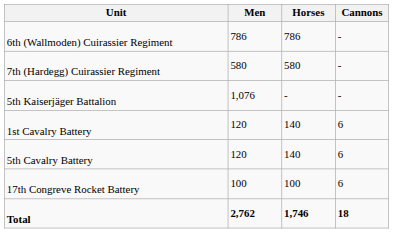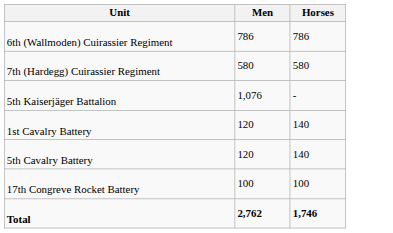- column: Cannons | - | - | - | 6 | 6 | 6 | 18
